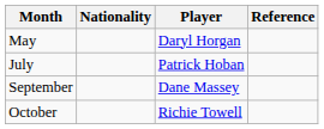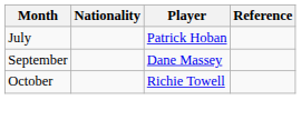- row: May | Daryl Horgan
